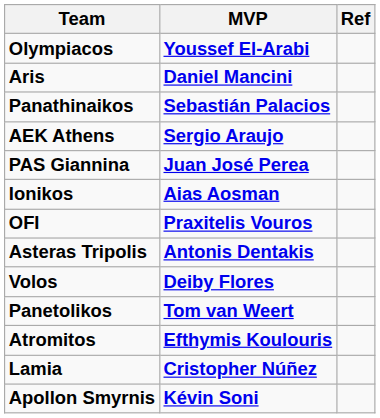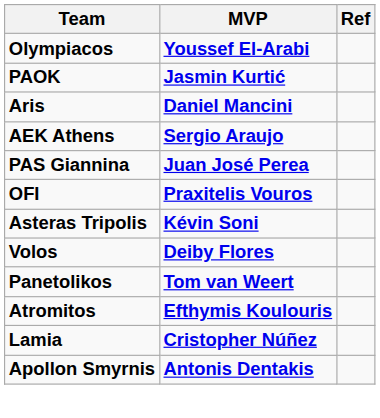+ row: PAOK | Jasmin Kurtić
- row: Panathinaikos | Sebastián Palacios
- row: Ionikos | Aias Aosman
Asteras Tripolis | MVP: Antonis Dentakis -> Kévin Soni
Apollon Smyrnis | MVP: Kévin Soni -> Antonis Dentakis
